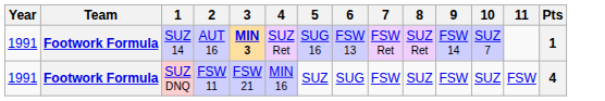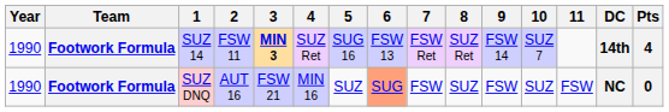+ column: DC | 14th | NC
SUZ 14 | Year: 1991 -> 1990
SUZ 14 | 2: AUT 16 -> FSW 11
SUZ 14 | Pts: 1 -> 4
SUZ DNQ | Year: 1991 -> 1990
SUZ DNQ | 2: FSW 11 -> AUT 16
SUZ DNQ | 6: no background -> lightsalmon background
SUZ DNQ | Pts: 4 -> 0
